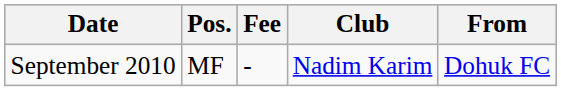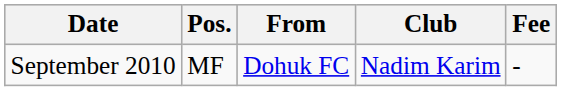columns swapped: From <-> Fee
